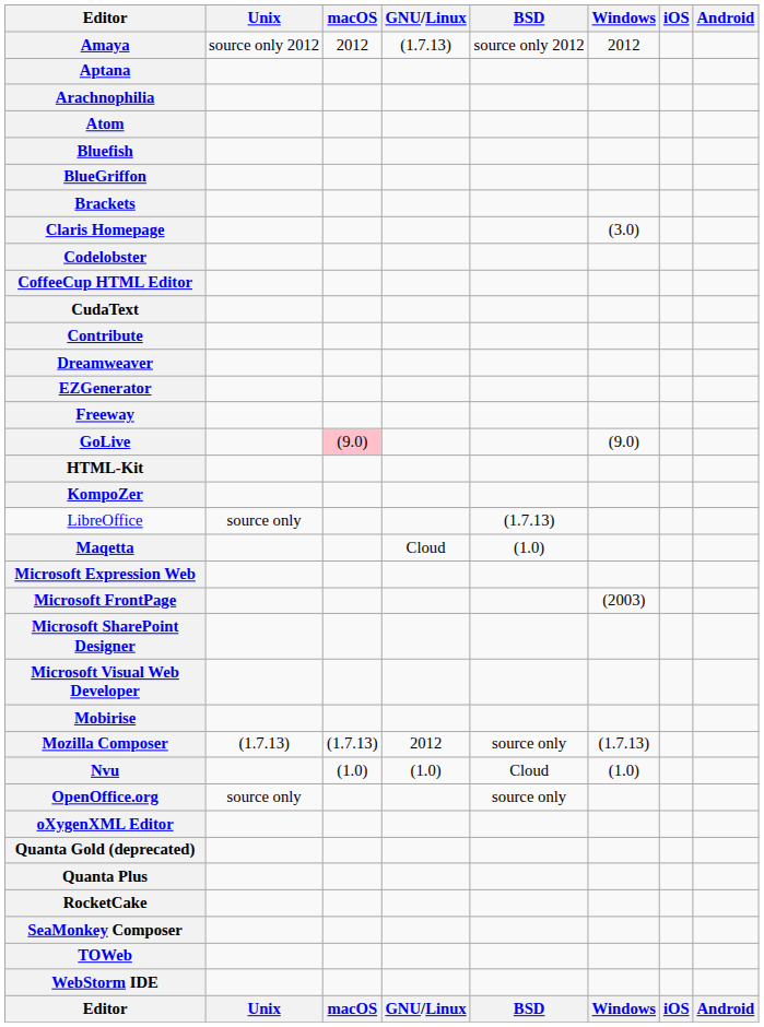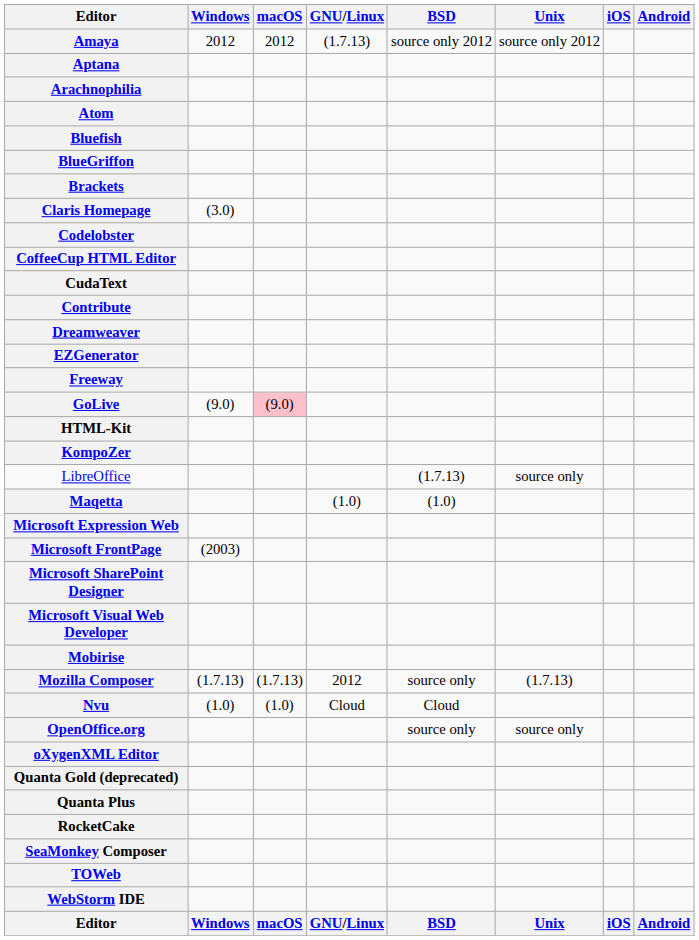columns swapped: Windows <-> Unix
Maqetta | GNU/Linux: Cloud -> (1.0)
Nvu | GNU/Linux: (1.0) -> Cloud
